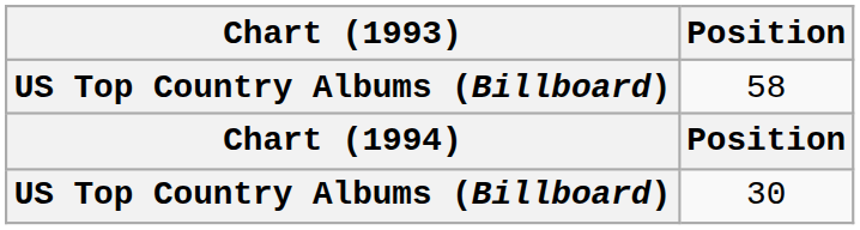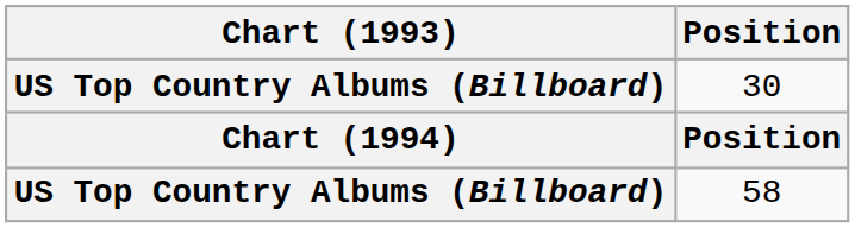rows swapped: 58 <-> 30
